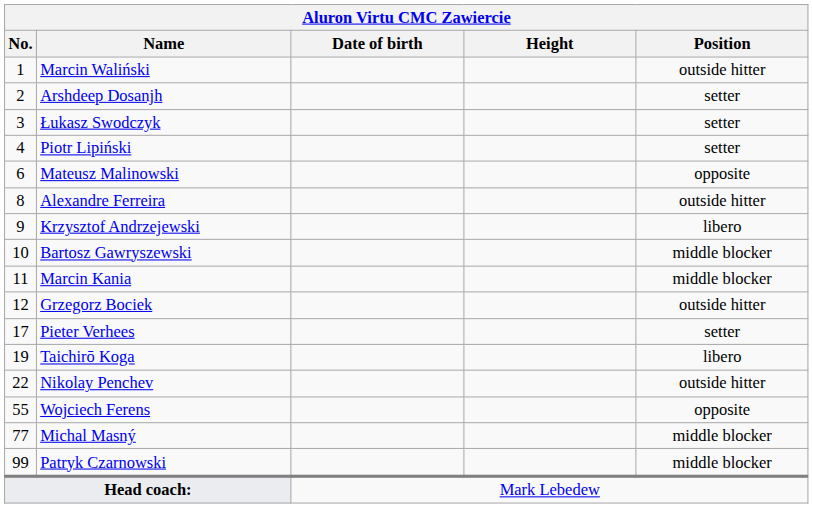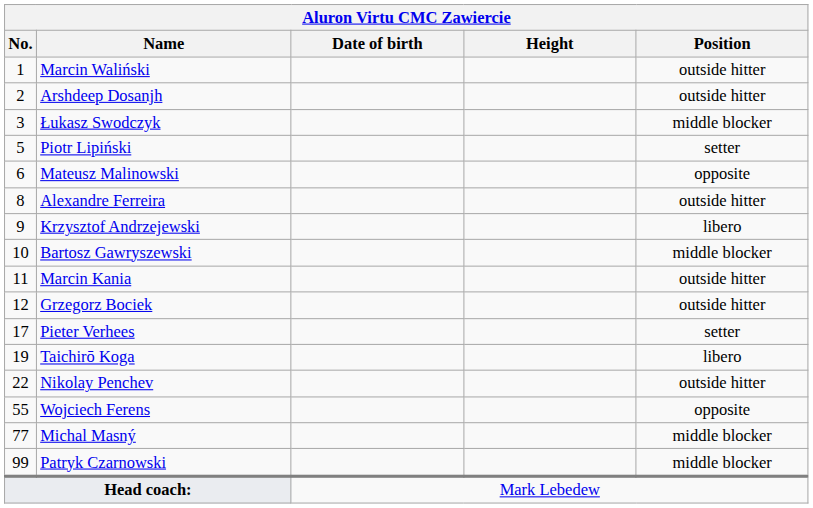Arshdeep Dosanjh | Position: setter -> outside hitter
Łukasz Swodczyk | Position: setter -> middle blocker
Piotr Lipiński | No.: 4 -> 5
Marcin Kania | Position: middle blocker -> outside hitter
